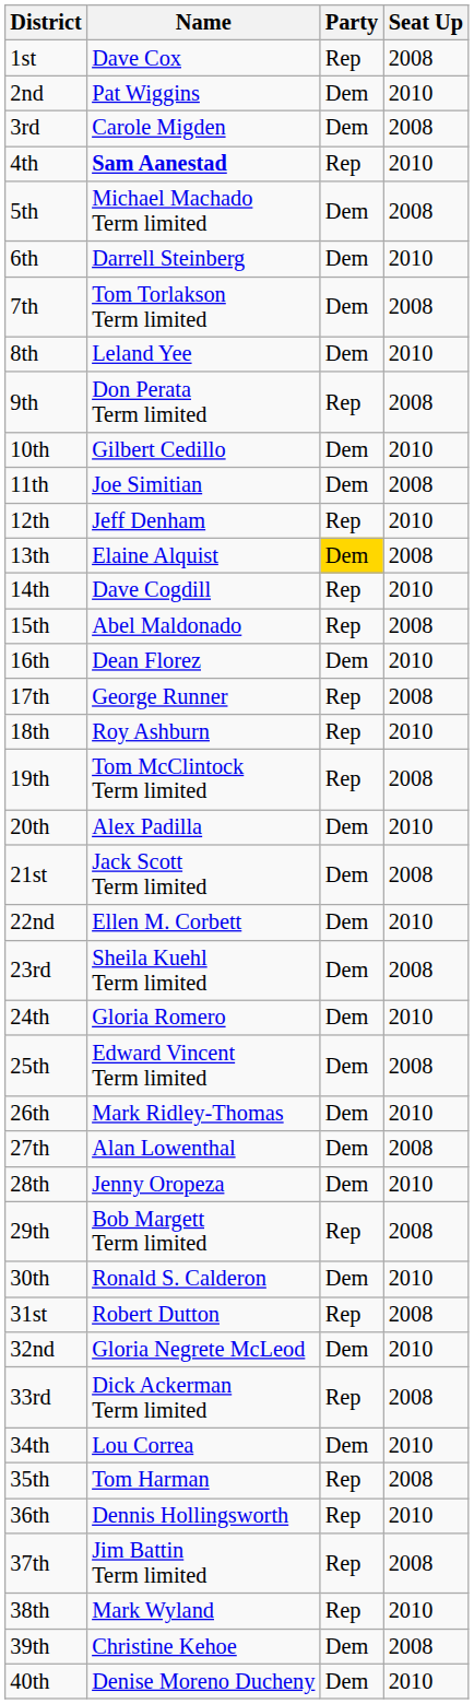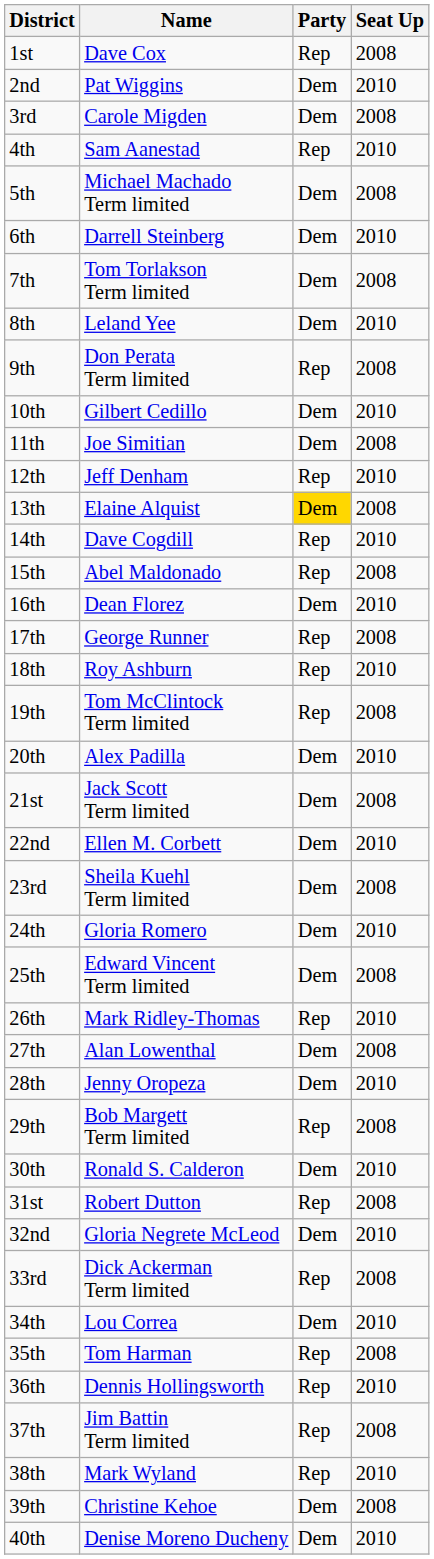4th | Name: bold -> normal
26th | Party: Dem -> Rep
